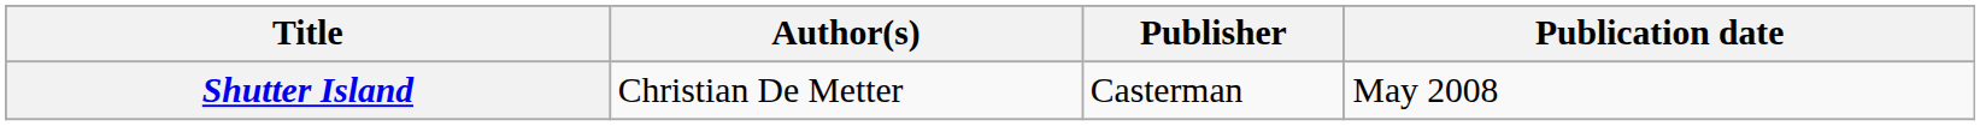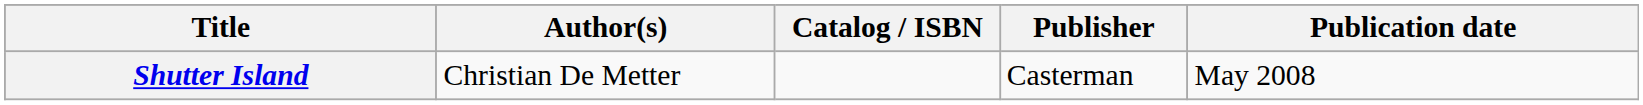+ column: Catalog / ISBN
